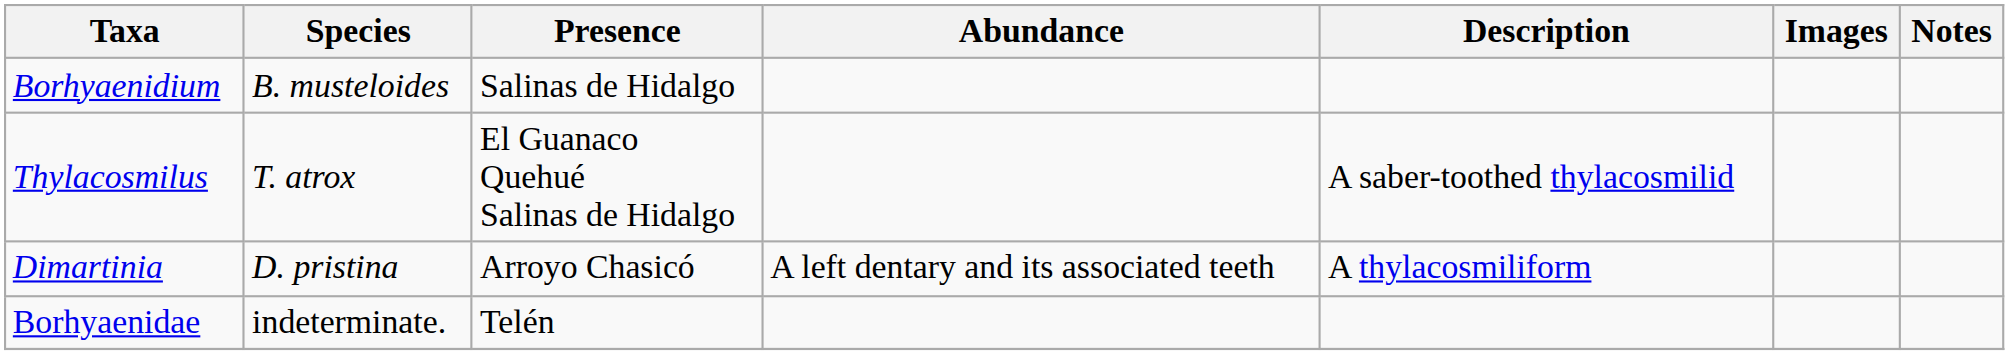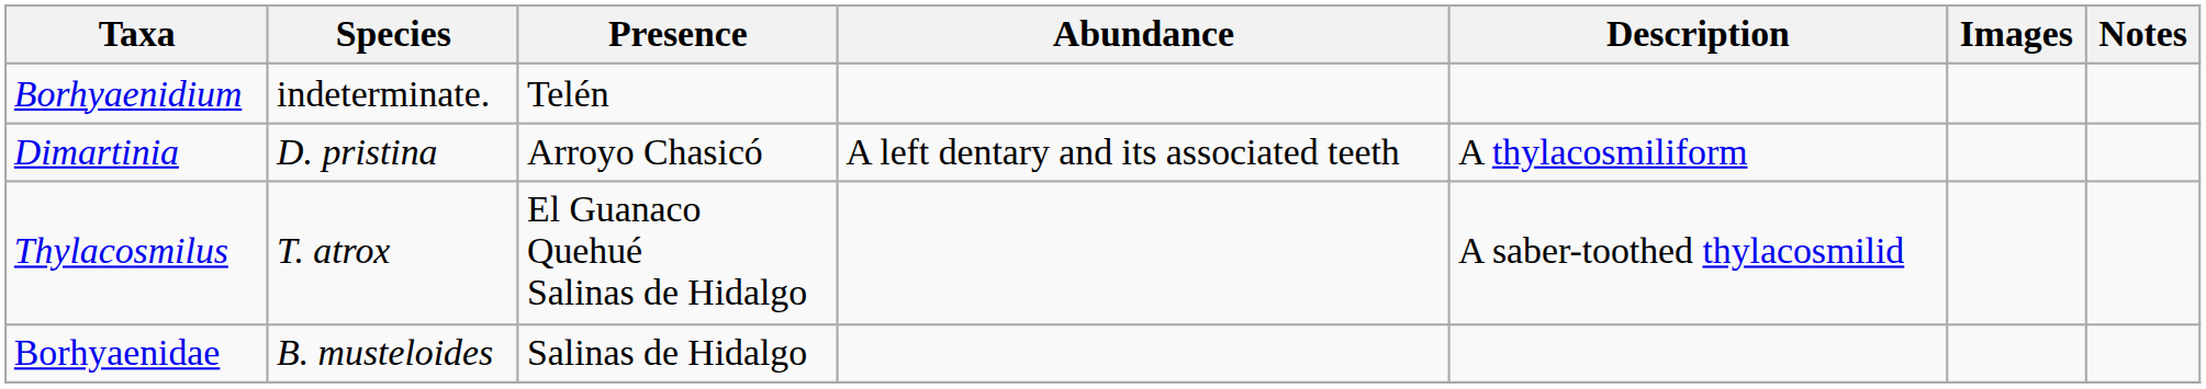Borhyaenidium | Species: B. musteloides -> indeterminate.
Borhyaenidium | Presence: Salinas de Hidalgo -> Telén
rows swapped: Dimartinia <-> Thylacosmilus
Borhyaenidae | Species: indeterminate. -> B. musteloides
Borhyaenidae | Presence: Telén -> Salinas de Hidalgo
